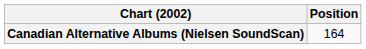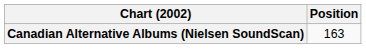Canadian Alternative Albums (Nielsen SoundScan) | Position: 164 -> 163
